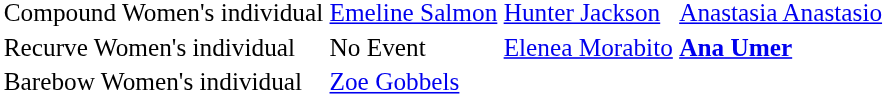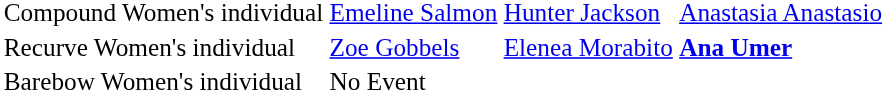Recurve Women's individual | column 2: No Event -> Zoe Gobbels
Barebow Women's individual | column 2: Zoe Gobbels -> No Event
